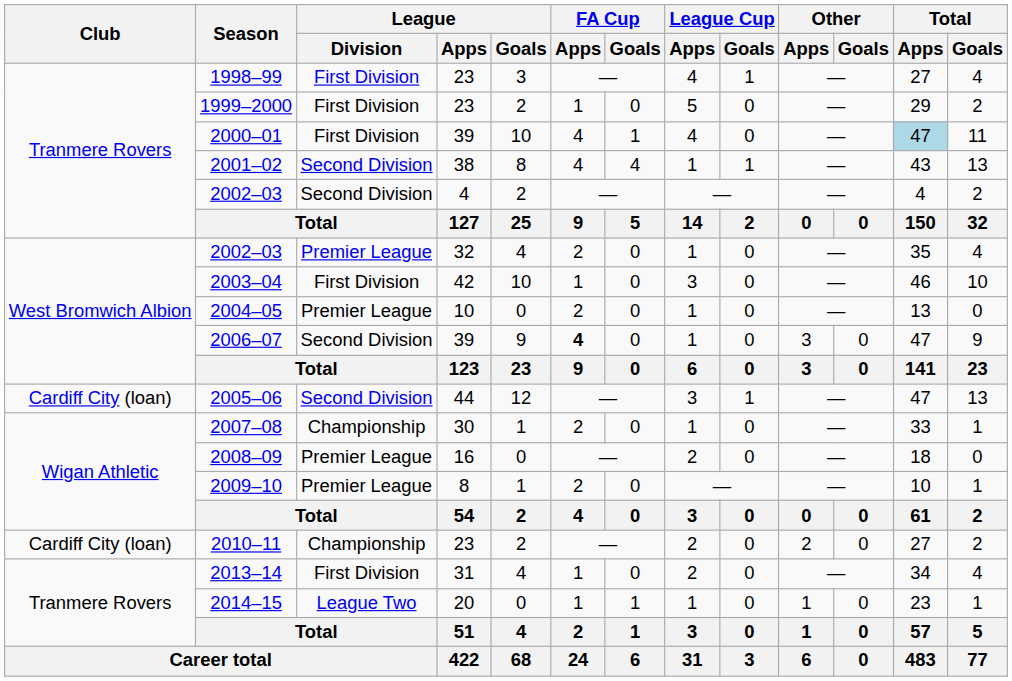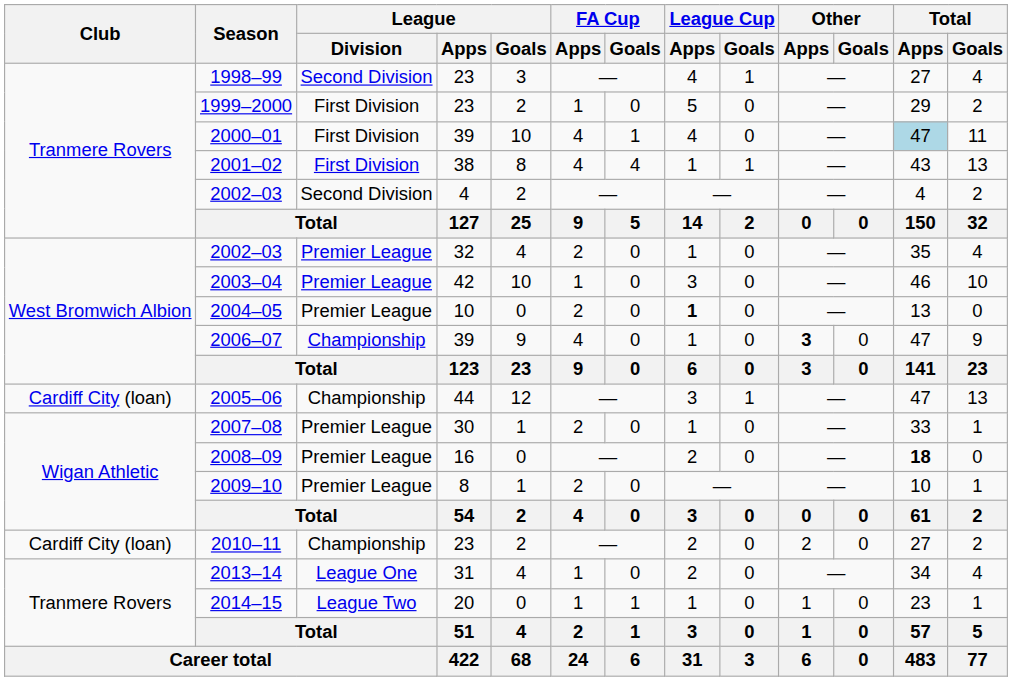1998–99 | League / Division: First Division -> Second Division
2001–02 | League / Division: Second Division -> First Division
2003–04 | League / Division: First Division -> Premier League
2004–05 | League Cup / Apps: normal -> bold
2006–07 | League / Division: Second Division -> Championship
2006–07 | FA Cup / Apps: bold -> normal
2006–07 | Other / Apps: normal -> bold
2005–06 | League / Division: Second Division -> Championship
2007–08 | League / Division: Championship -> Premier League
2008–09 | Total / Apps: normal -> bold
2013–14 | League / Division: First Division -> League One
